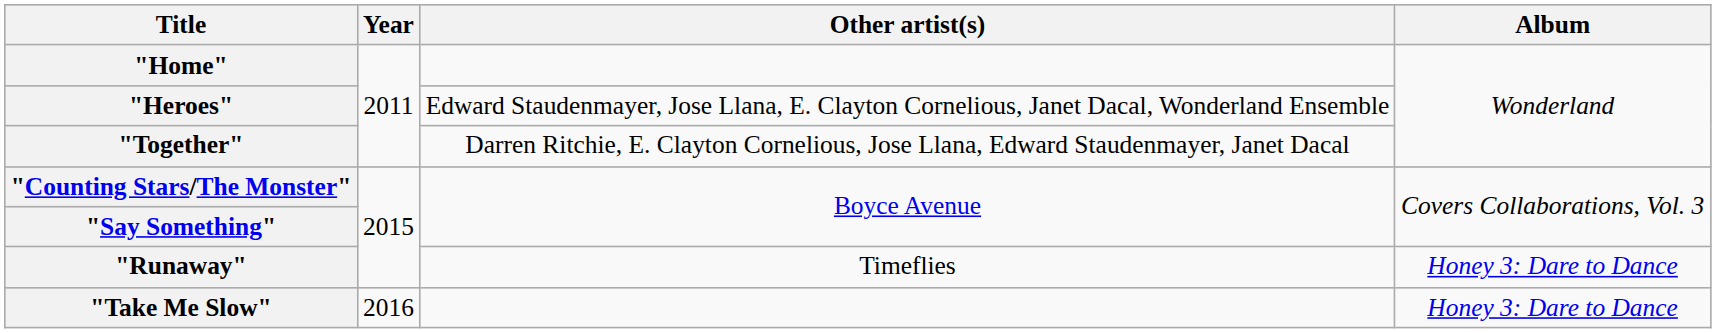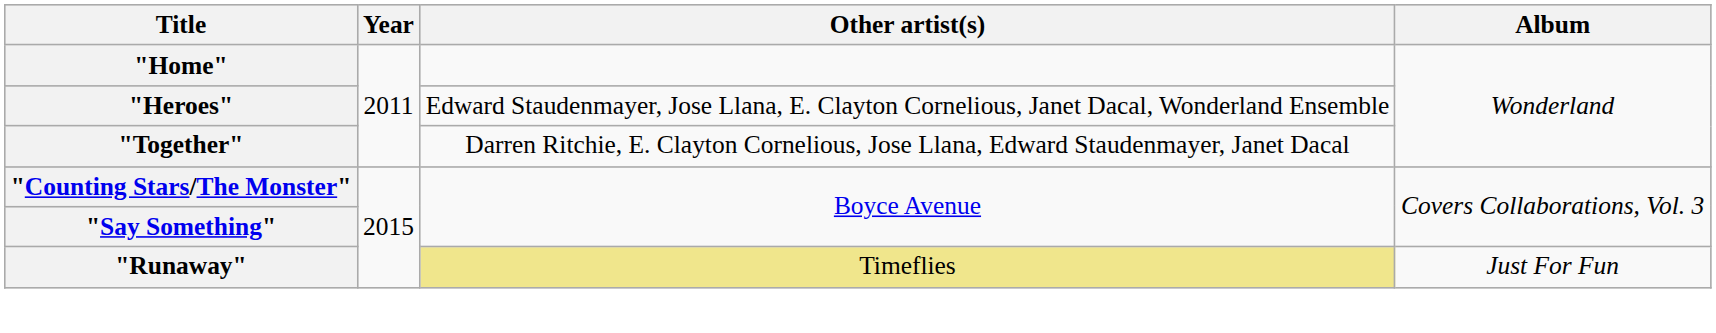"Runaway" | Other artist(s): no background -> khaki background
"Runaway" | Album: Honey 3: Dare to Dance -> Just For Fun
- row: "Take Me Slow" | 2016 | Honey 3: Dare to Dance
